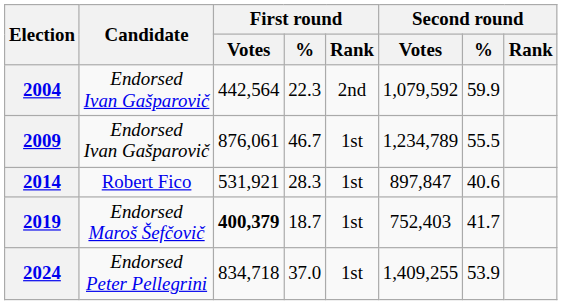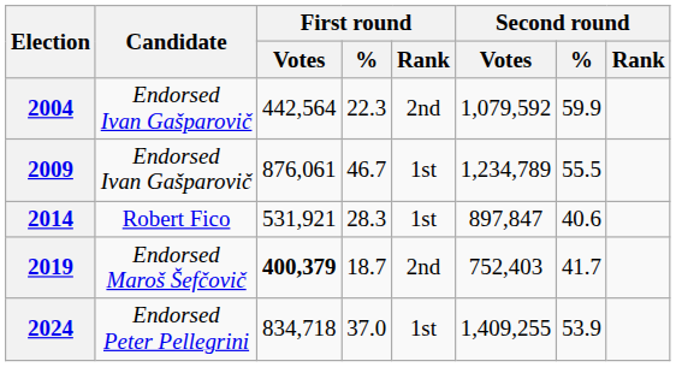2019 | First round / Rank: 1st -> 2nd
